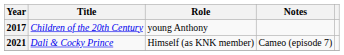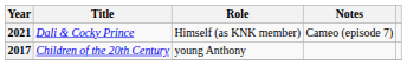rows swapped: 2017 <-> 2021
